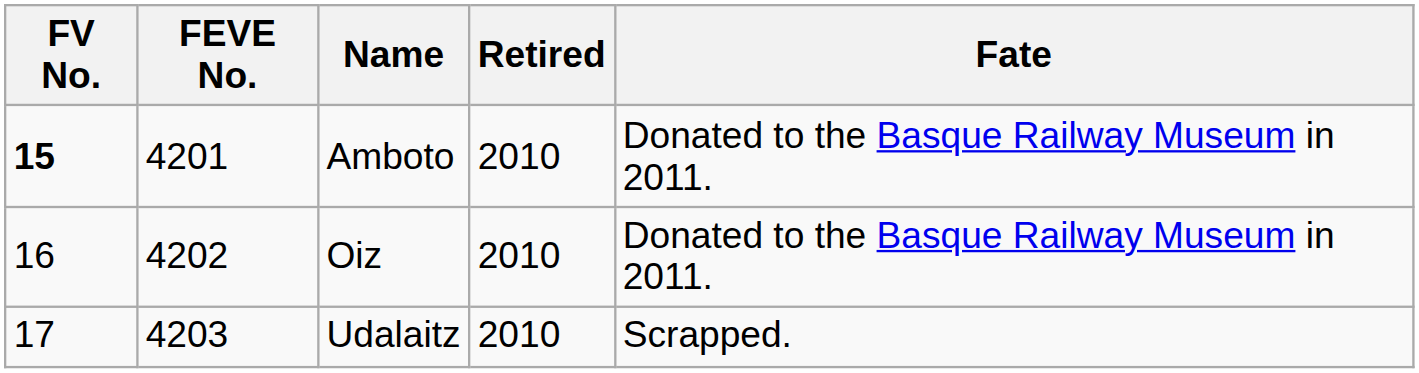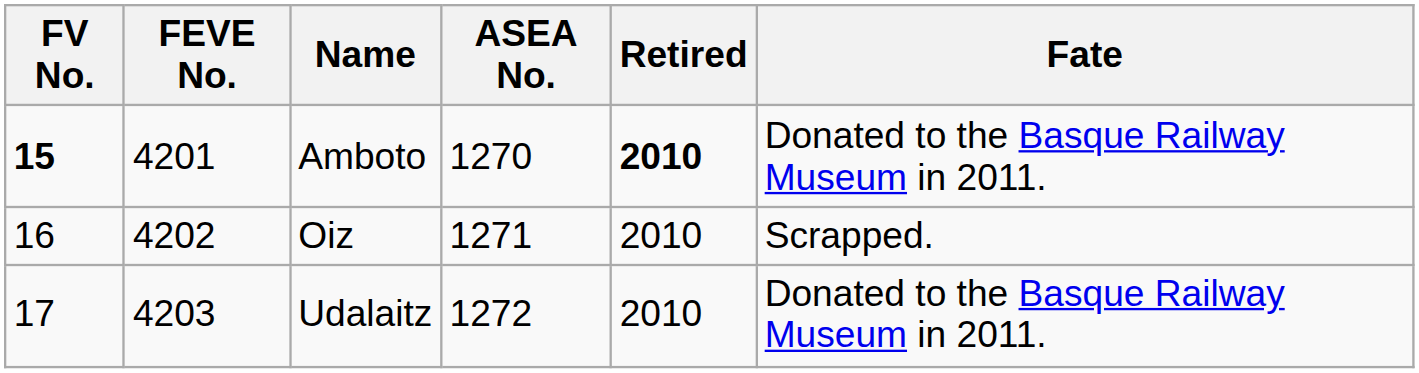+ column: ASEA No. | 1270 | 1271 | 1272
Amboto | Retired: normal -> bold
Oiz | Fate: Donated to the Basque Railway Museum in 2011. -> Scrapped.
Udalaitz | Fate: Scrapped. -> Donated to the Basque Railway Museum in 2011.
